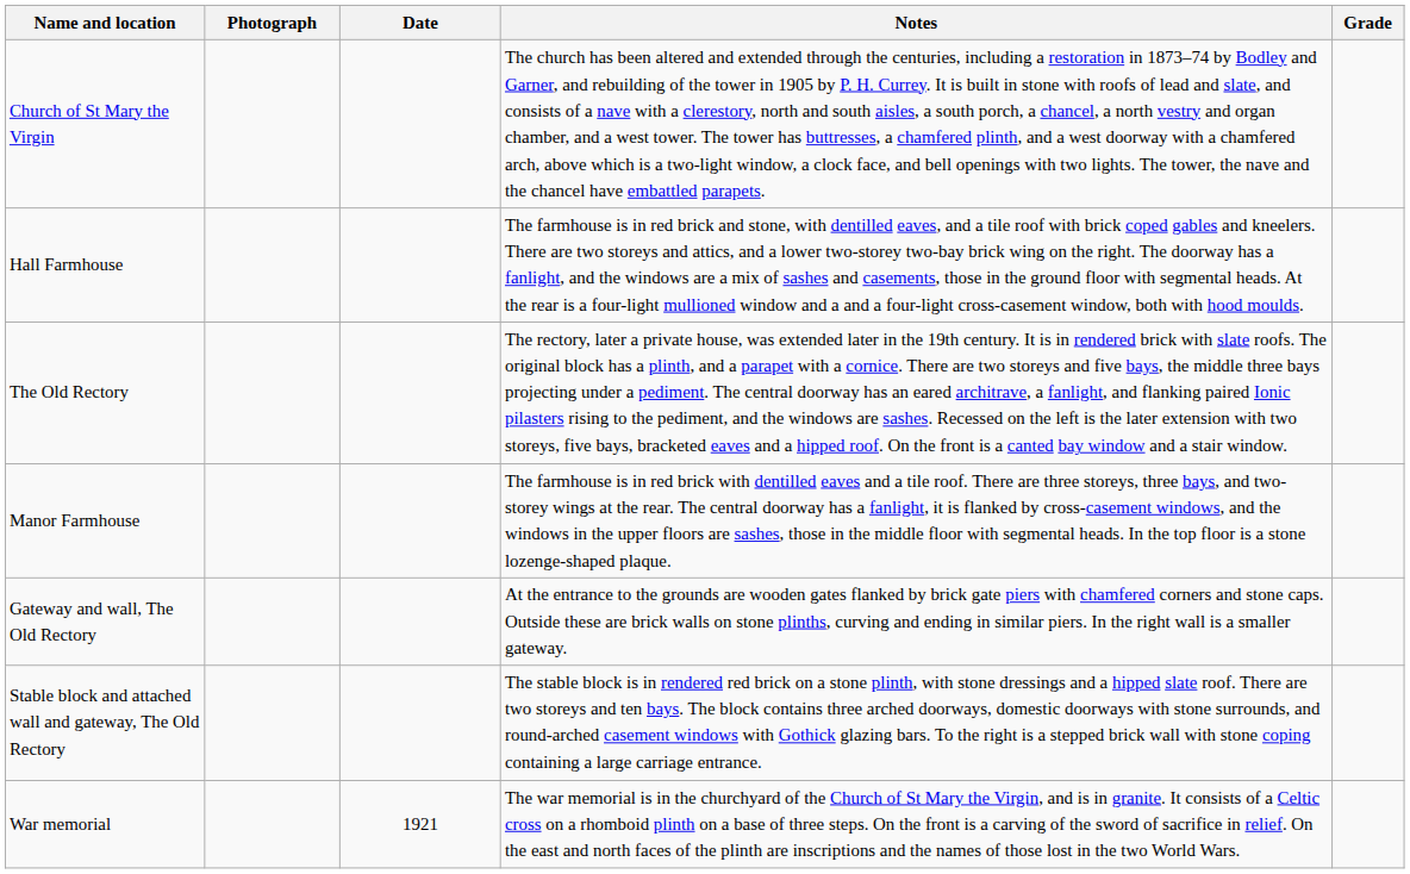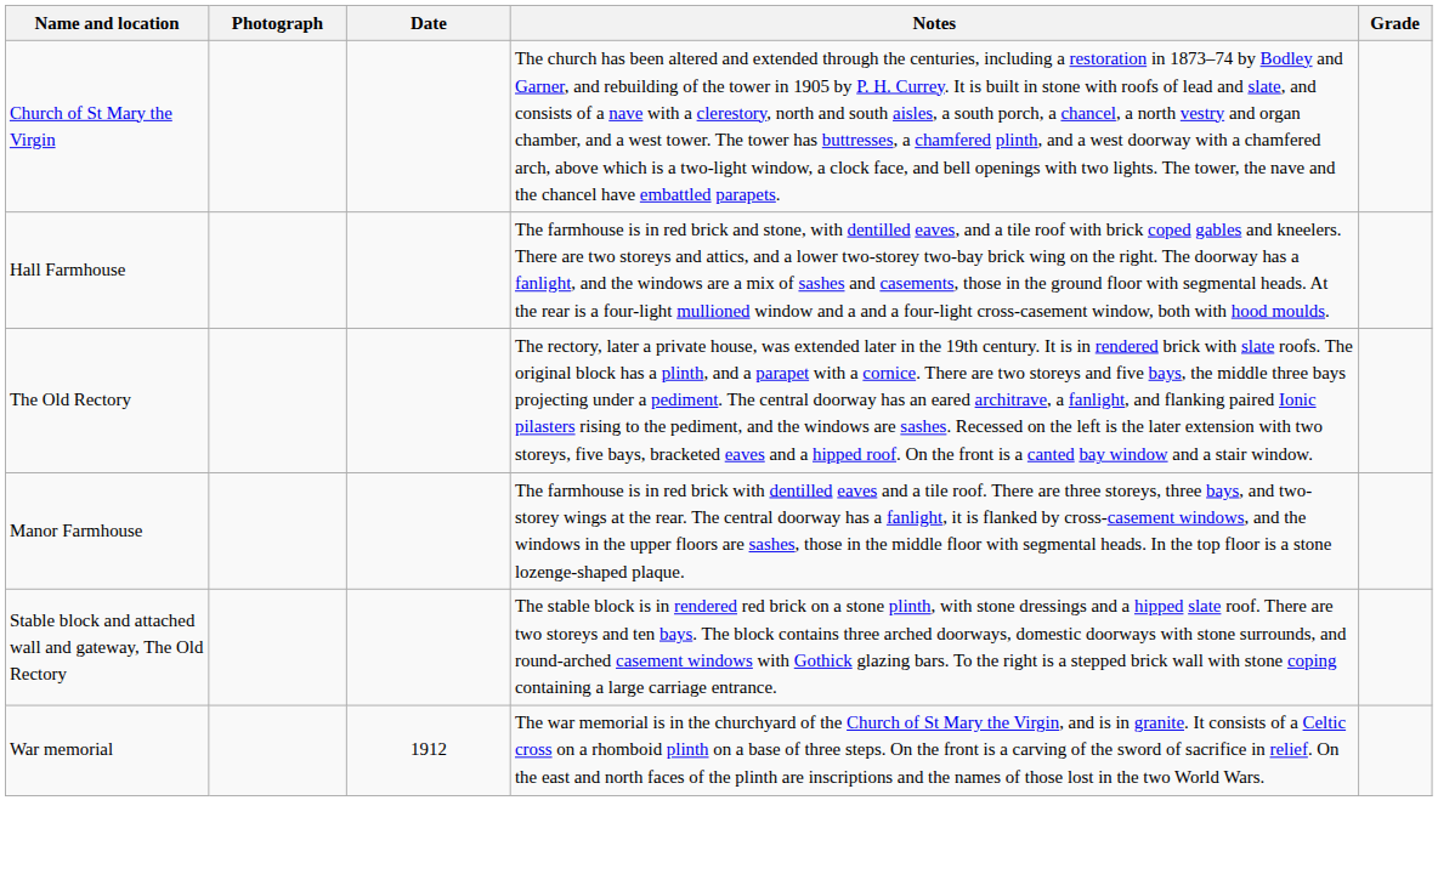- row: Gateway and wall, The Old Rectory | At the entrance to the grounds are wooden gates flanked by brick gate piers with chamfered corners and stone caps. Outside these are brick walls on stone plinths, curving and ending in similar piers. In the right wall is a smaller gateway.
War memorial | Date: 1921 -> 1912
